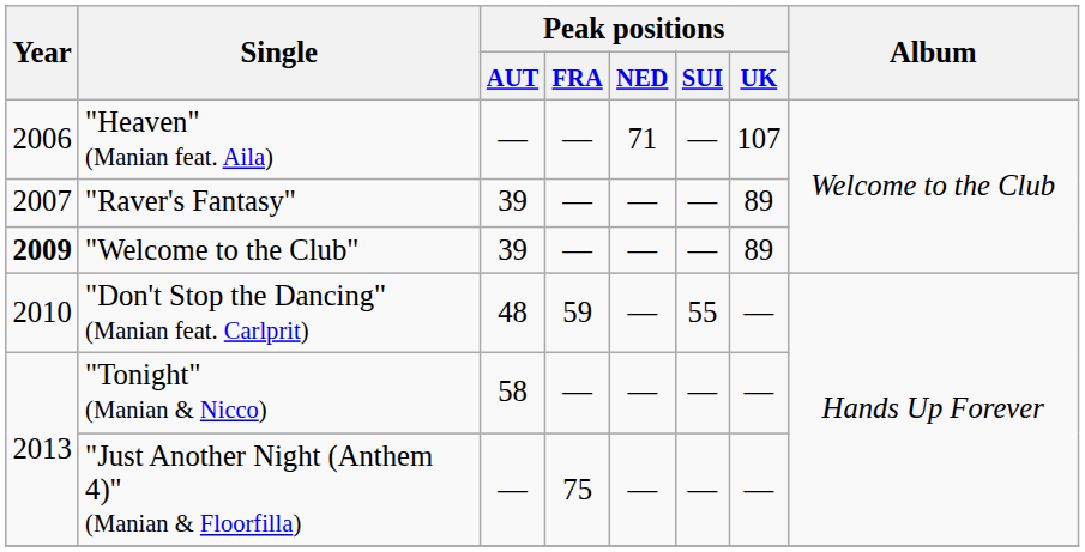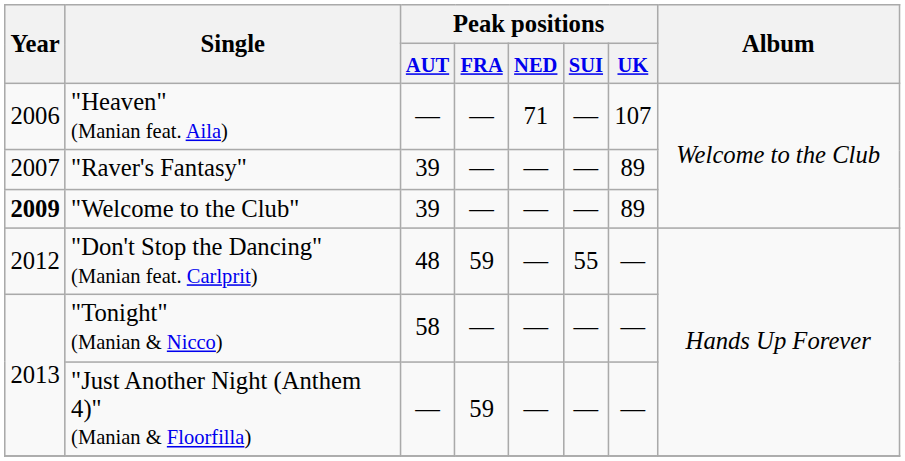"Don't Stop the Dancing" (Manian feat. Carlprit) | Year: 2010 -> 2012
"Just Another Night (Anthem 4)" (Manian & Floorfilla) | Peak positions / FRA: 75 -> 59
